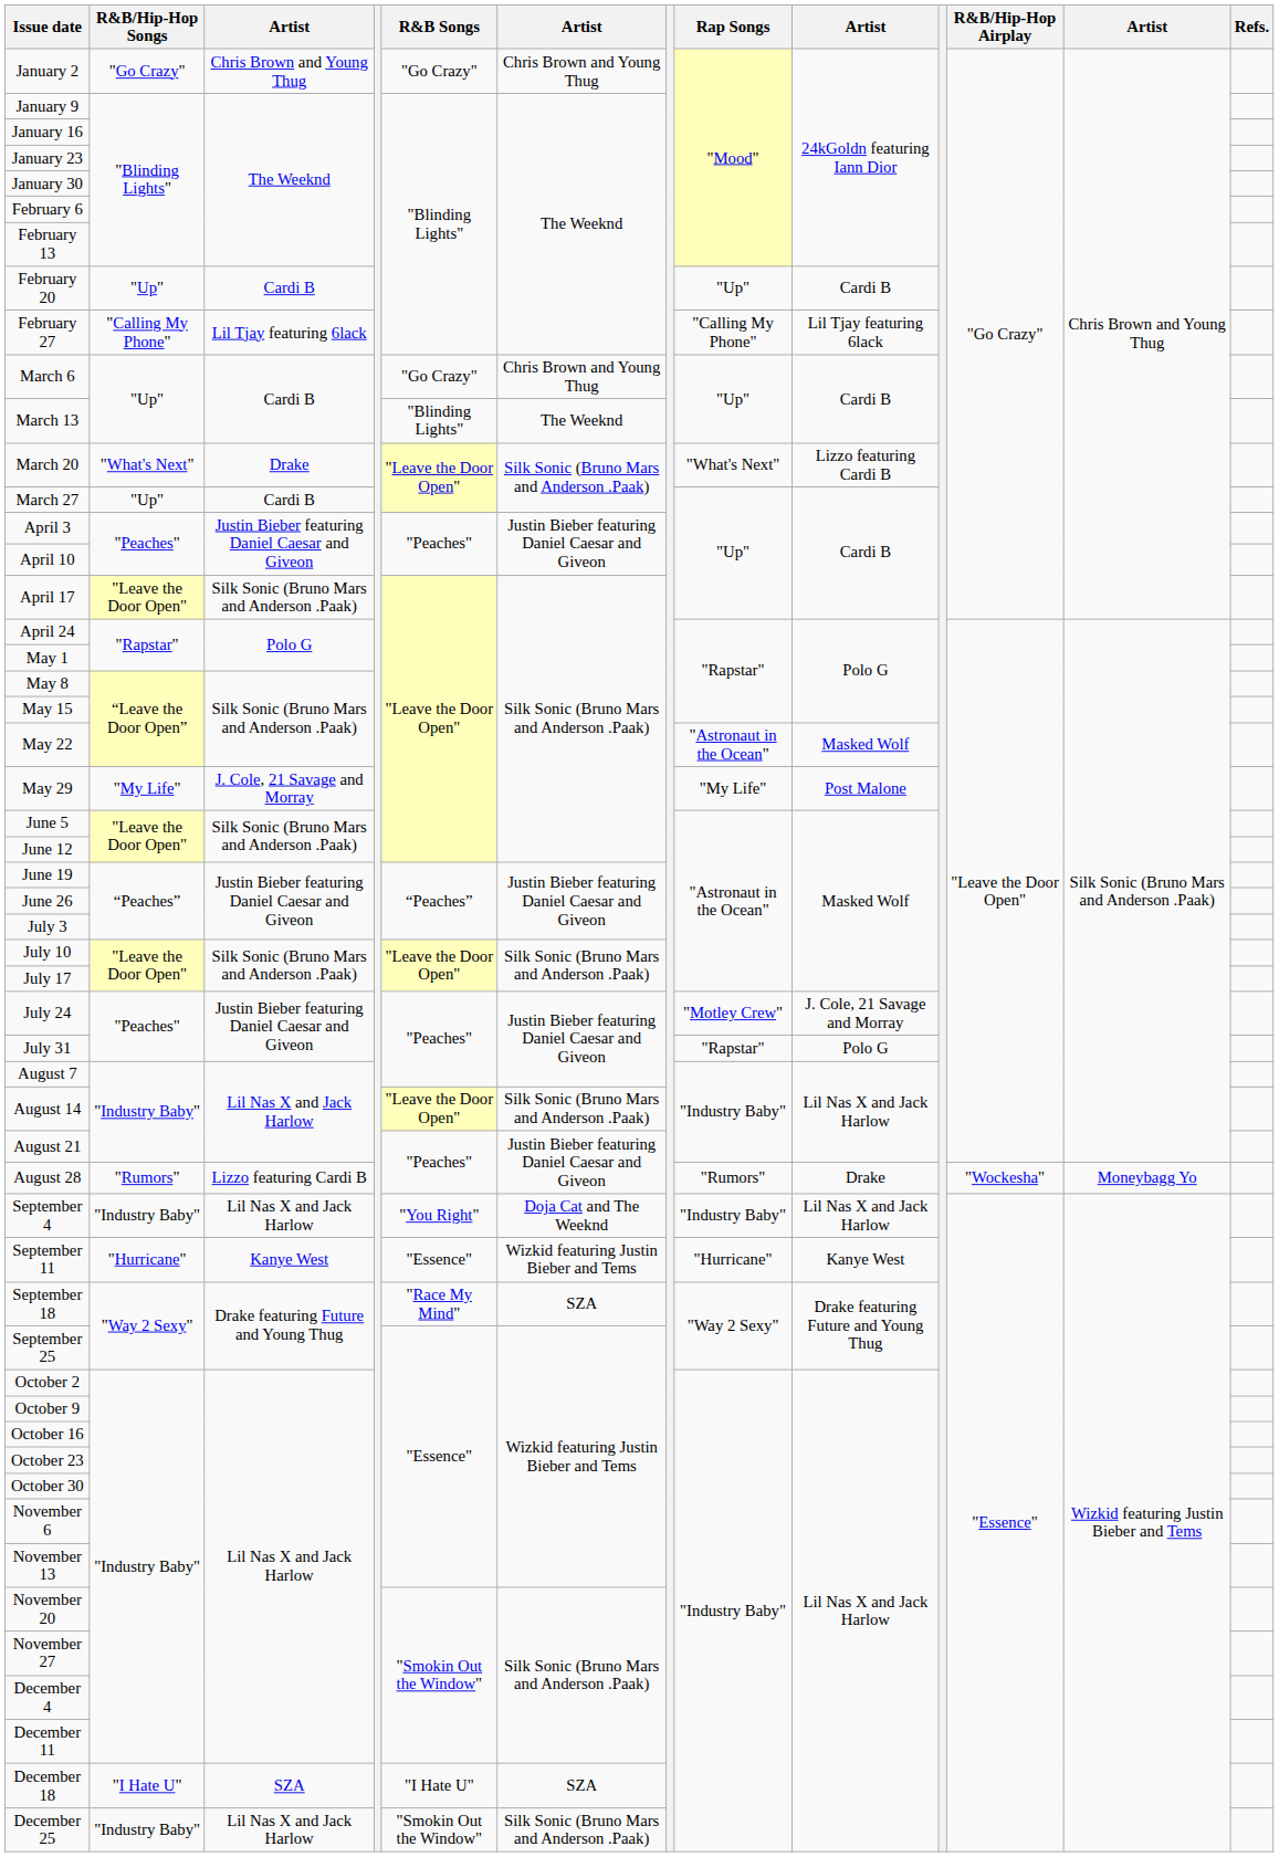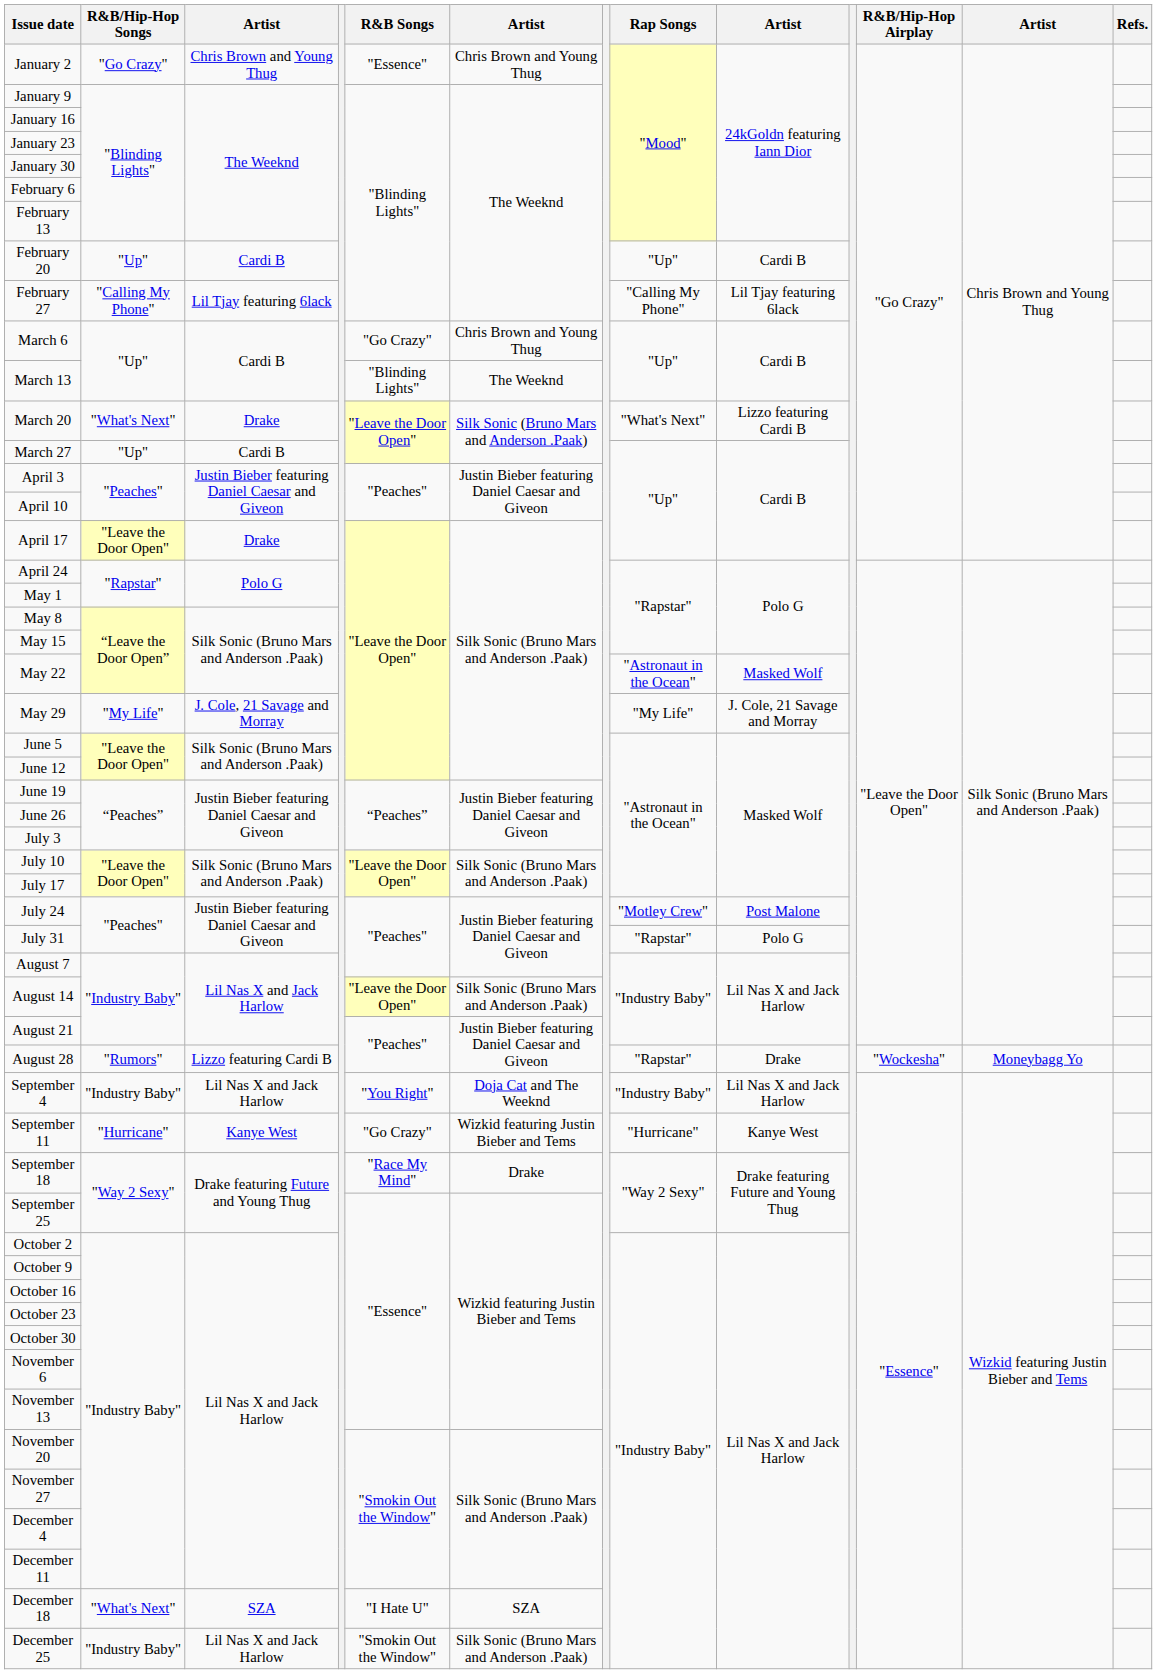January 2 | R&B Songs: "Go Crazy" -> "Essence"
April 17 | column 3: Silk Sonic (Bruno Mars and Anderson .Paak) -> Drake
May 29 | column 9: Post Malone -> J. Cole, 21 Savage and Morray
July 24 | column 9: J. Cole, 21 Savage and Morray -> Post Malone
August 28 | Rap Songs: "Rumors" -> "Rapstar"
September 11 | R&B Songs: "Essence" -> "Go Crazy"
September 18 | column 6: SZA -> Drake
December 18 | R&B/Hip-Hop Songs: "I Hate U" -> "What's Next"
